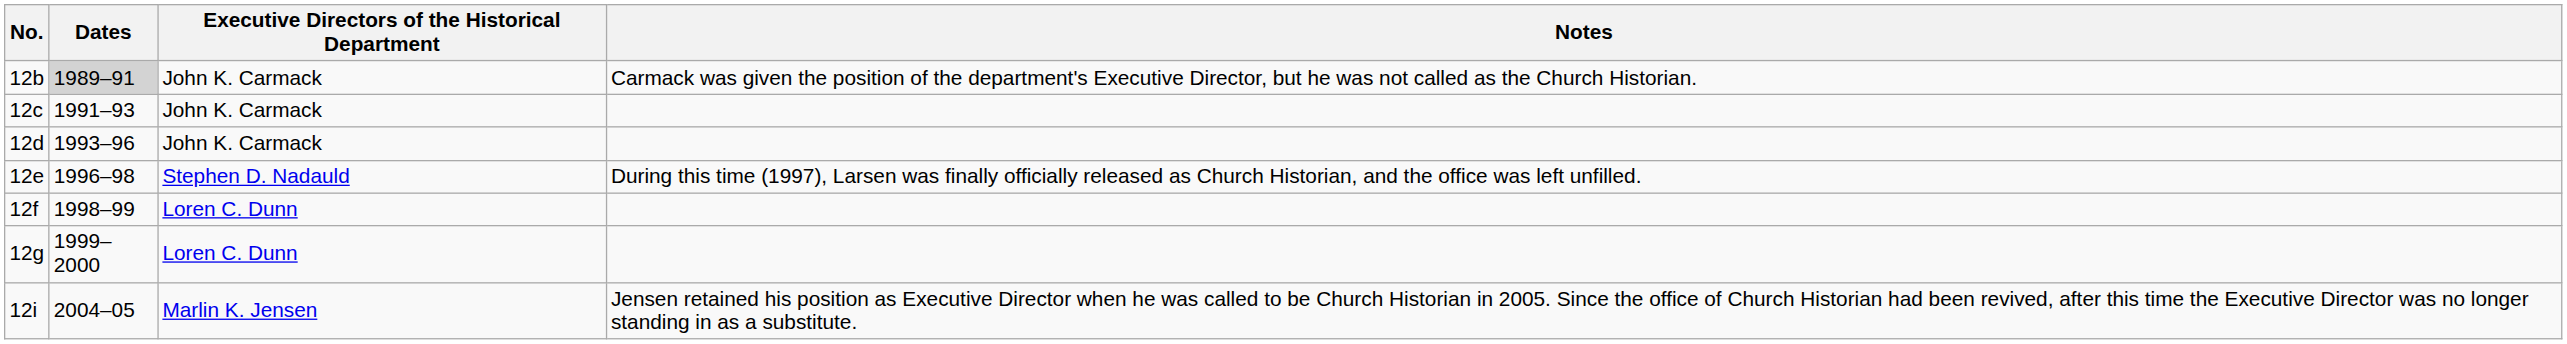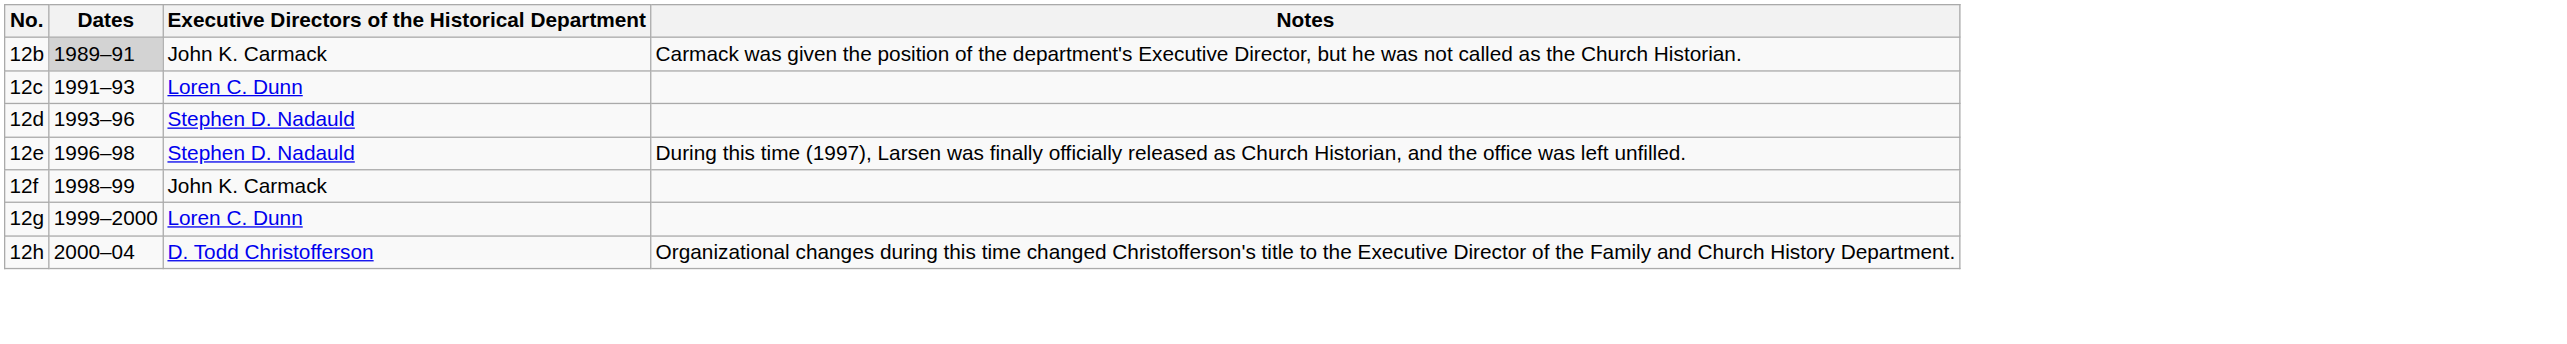12c | Executive Directors of the Historical Department: John K. Carmack -> Loren C. Dunn
12d | Executive Directors of the Historical Department: John K. Carmack -> Stephen D. Nadauld
12f | Executive Directors of the Historical Department: Loren C. Dunn -> John K. Carmack
+ row: 12h | 2000–04 | D. Todd Christofferson | Organizational changes during this time changed Christofferson's title to the Executive Director of the Family and Church History Department.
- row: 12i | 2004–05 | Marlin K. Jensen | Jensen retained his position as Executive Director when he was called to be Church Historian in 2005. Since the office of Church Historian had been revived, after this time the Executive Director was no longer standing in as a substitute.
